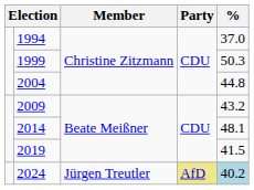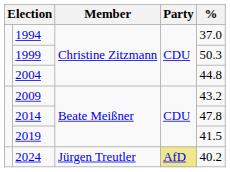2014 | %: 48.1 -> 47.8
2024 | %: lightblue background -> no background
